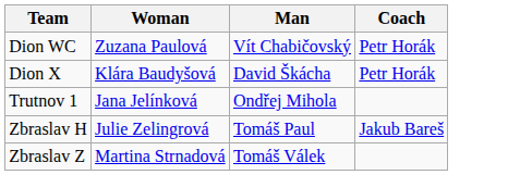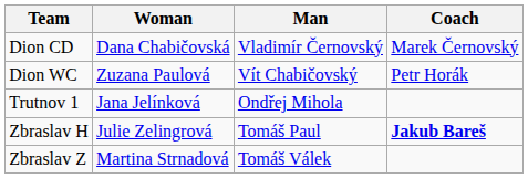+ row: Dion CD | Dana Chabičovská | Vladimír Černovský | Marek Černovský
- row: Dion X | Klára Baudyšová | David Škácha | Petr Horák
Zbraslav H | Coach: normal -> bold
